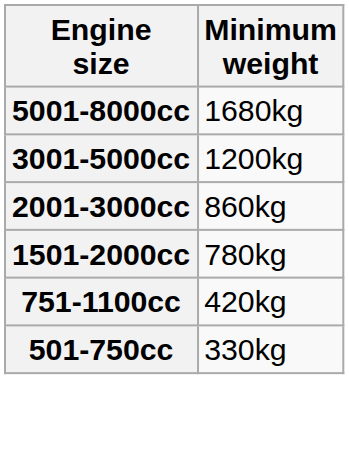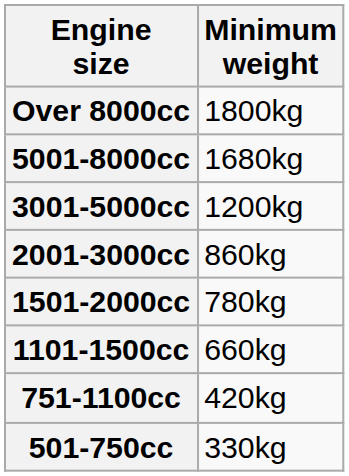+ row: Over 8000cc | 1800kg
+ row: 1101-1500cc | 660kg
